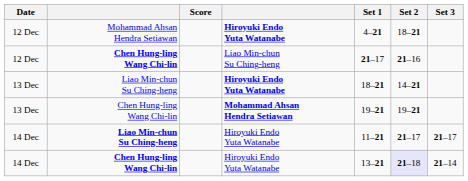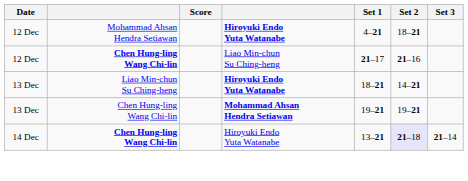- row: 14 Dec | Liao Min-chun Su Ching-heng | Hiroyuki Endo Yuta Watanabe | 11–21 | 21–17 | 21–17
